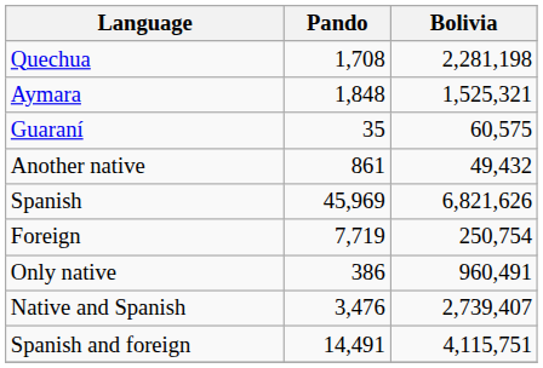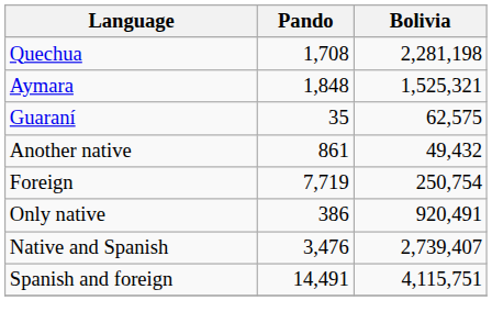Guaraní | Bolivia: 60,575 -> 62,575
- row: Spanish | 45,969 | 6,821,626
Only native | Bolivia: 960,491 -> 920,491
